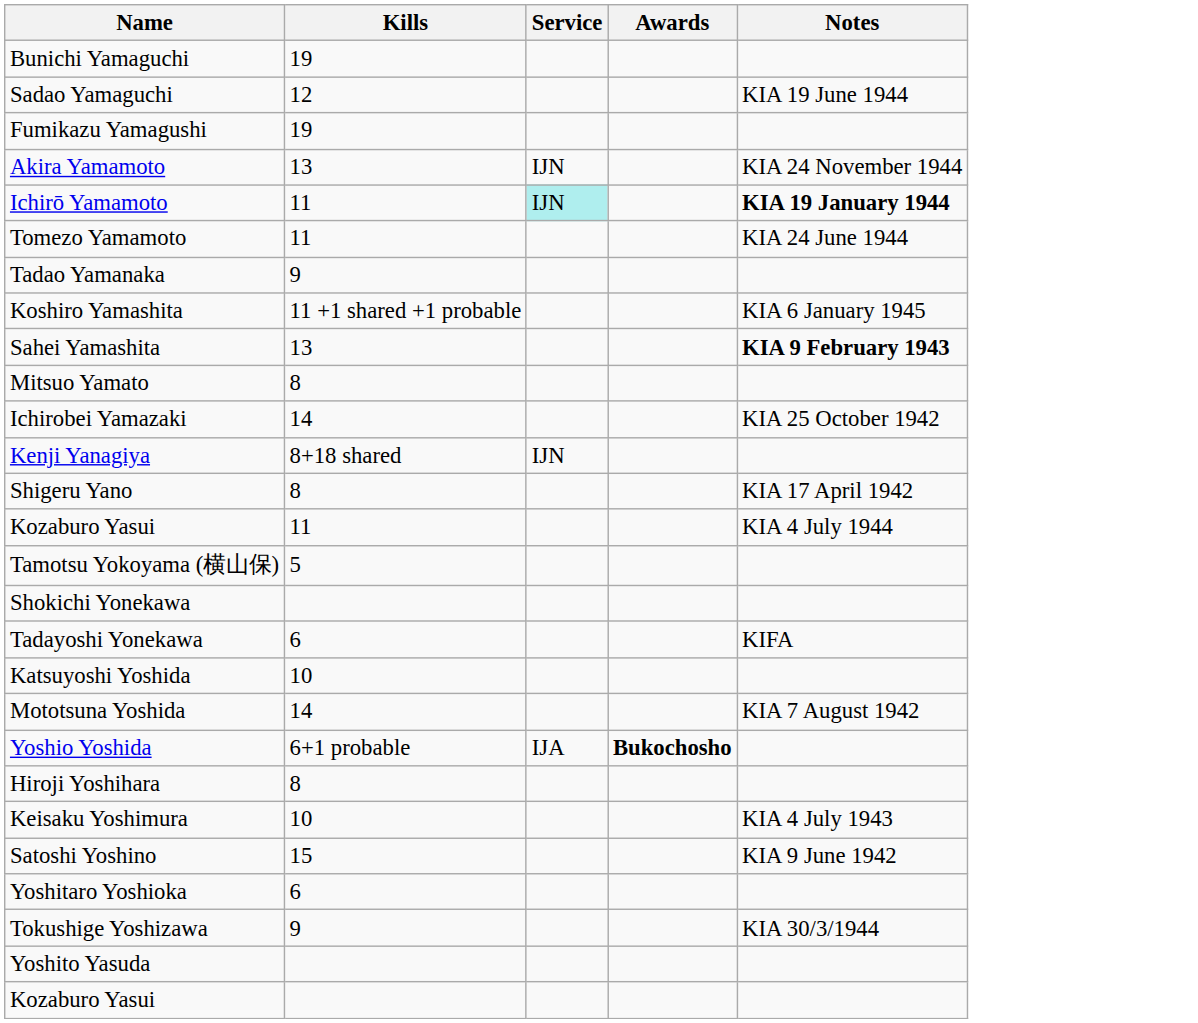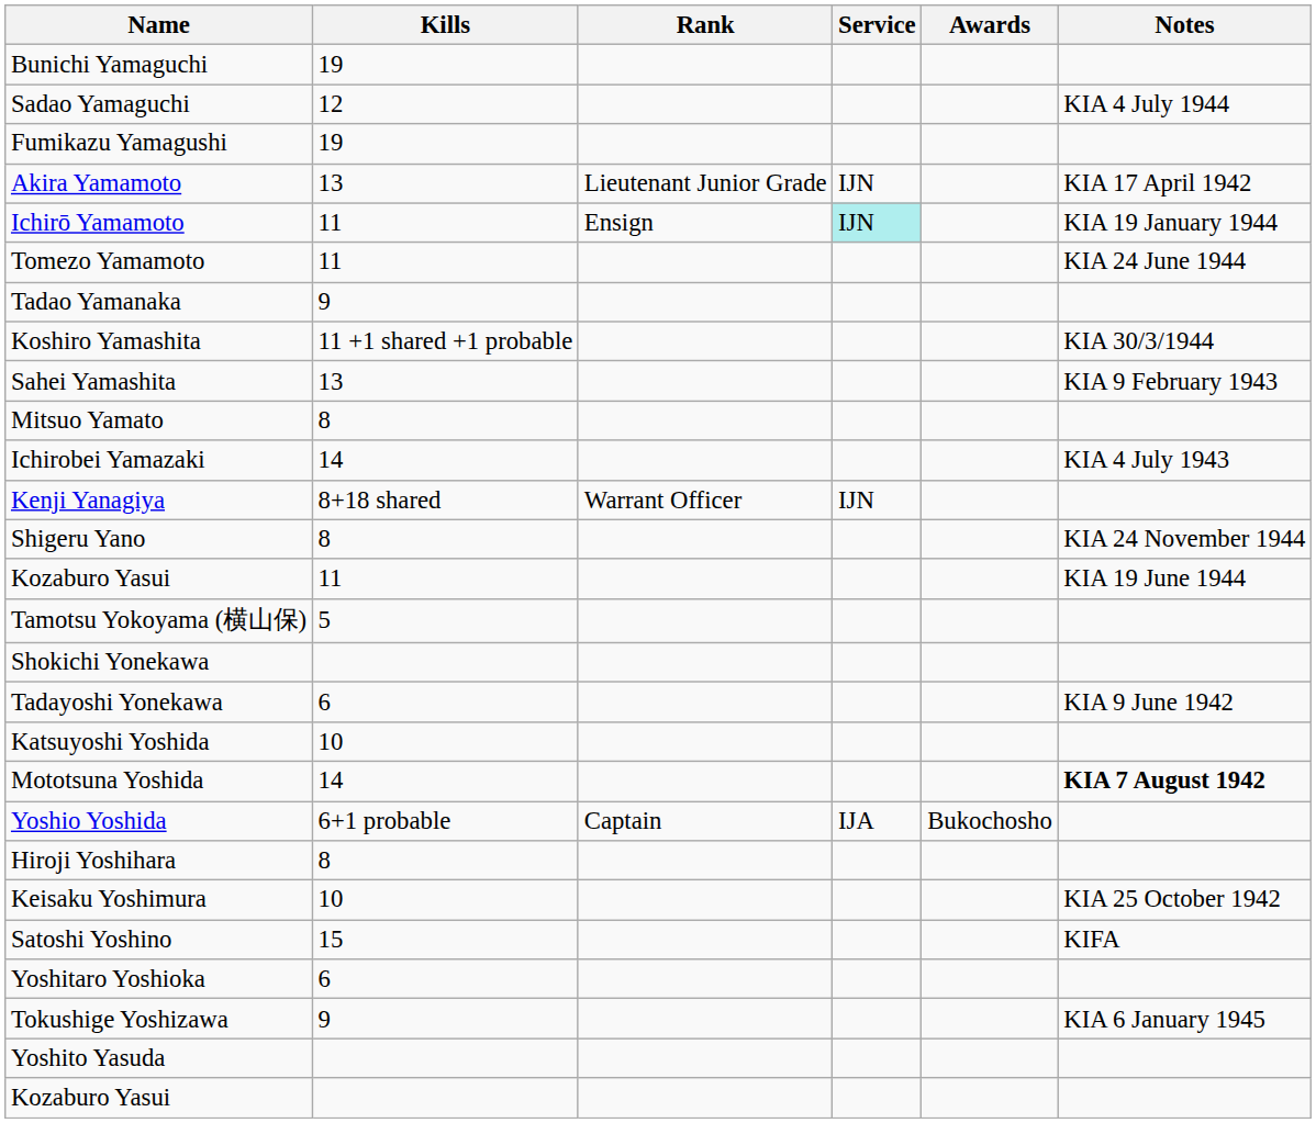+ column: Rank | Lieutenant Junior Grade | Ensign | Warrant Officer | Captain
Sadao Yamaguchi | Notes: KIA 19 June 1944 -> KIA 4 July 1944
Akira Yamamoto | Notes: KIA 24 November 1944 -> KIA 17 April 1942
Ichirō Yamamoto | Notes: bold -> normal
Koshiro Yamashita | Notes: KIA 6 January 1945 -> KIA 30/3/1944
Sahei Yamashita | Notes: bold -> normal
Ichirobei Yamazaki | Notes: KIA 25 October 1942 -> KIA 4 July 1943
Shigeru Yano | Notes: KIA 17 April 1942 -> KIA 24 November 1944
Kozaburo Yasui / 11 | Notes: KIA 4 July 1944 -> KIA 19 June 1944
Tadayoshi Yonekawa | Notes: KIFA -> KIA 9 June 1942
Mototsuna Yoshida | Notes: normal -> bold
Yoshio Yoshida | Awards: bold -> normal
Keisaku Yoshimura | Notes: KIA 4 July 1943 -> KIA 25 October 1942
Satoshi Yoshino | Notes: KIA 9 June 1942 -> KIFA
Tokushige Yoshizawa | Notes: KIA 30/3/1944 -> KIA 6 January 1945
